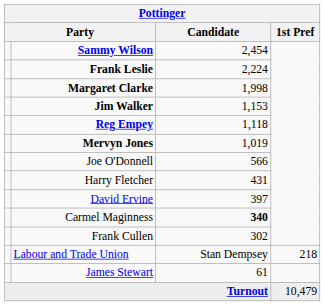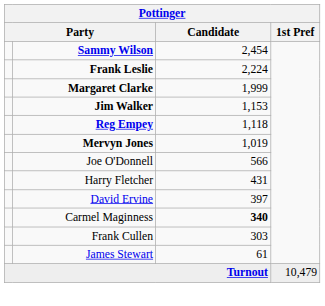Margaret Clarke | Candidate: 1,998 -> 1,999
Frank Cullen | Candidate: 302 -> 303
- row: Labour and Trade Union | Stan Dempsey | 218
